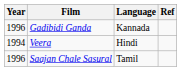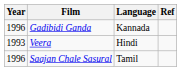Veera | Year: 1994 -> 1993
